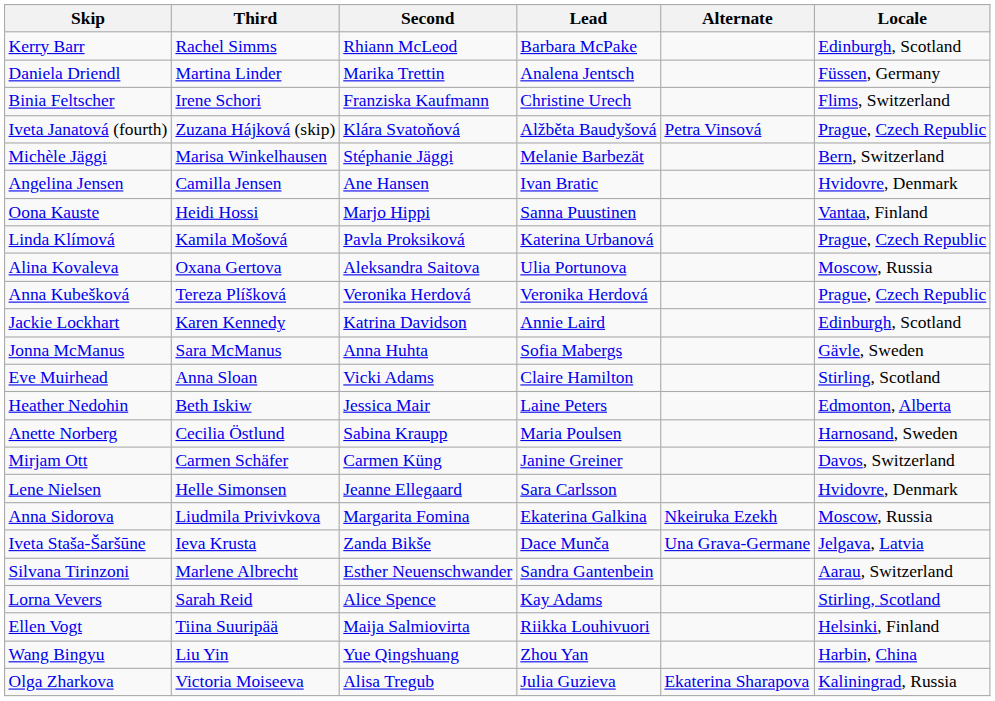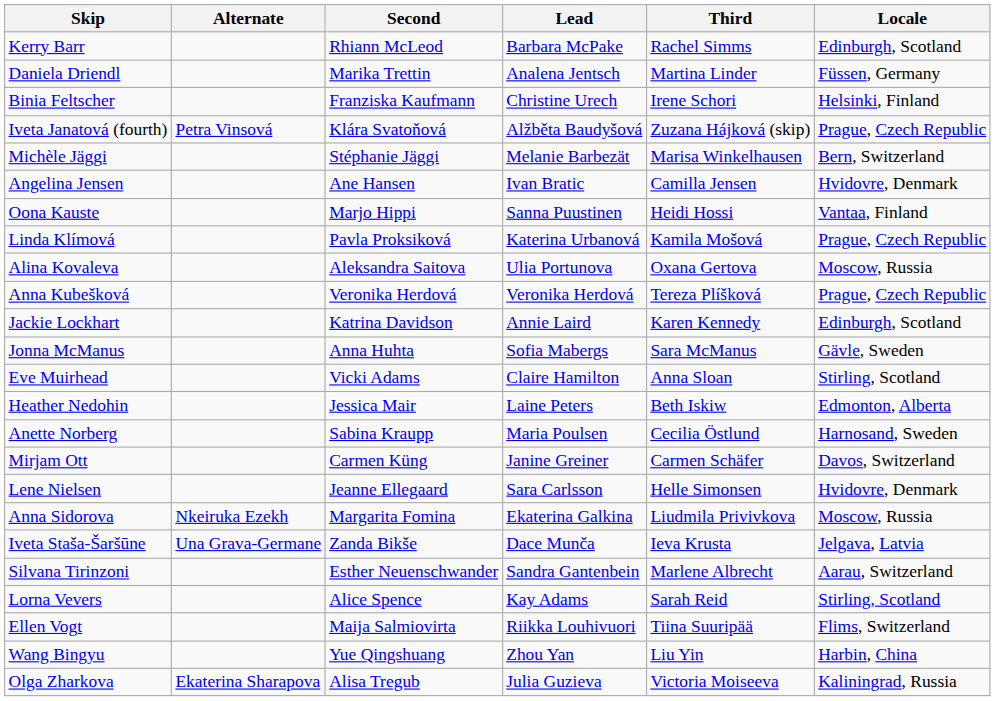columns swapped: Third <-> Alternate
Binia Feltscher | Locale: Flims, Switzerland -> Helsinki, Finland
Ellen Vogt | Locale: Helsinki, Finland -> Flims, Switzerland
